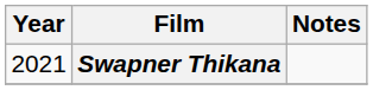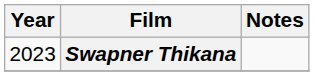Swapner Thikana | Year: 2021 -> 2023
